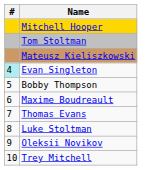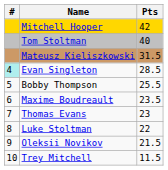+ column: Pts | 42 | 40 | 31.5 | 28.5 | 25.5 | 23.5 | 23 | 22 | 21.5 | 11.5
